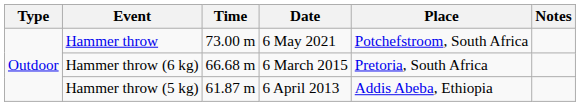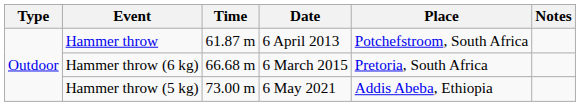Hammer throw | Time: 73.00 m -> 61.87 m
Hammer throw | Date: 6 May 2021 -> 6 April 2013
Hammer throw (5 kg) | Time: 61.87 m -> 73.00 m
Hammer throw (5 kg) | Date: 6 April 2013 -> 6 May 2021
